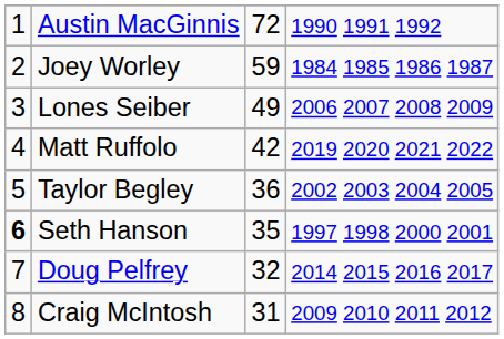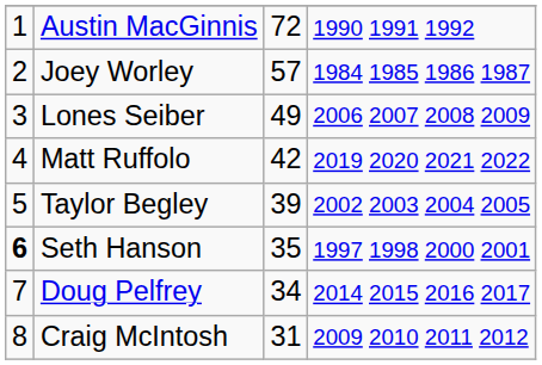Joey Worley | column 3: 59 -> 57
Taylor Begley | column 3: 36 -> 39
Doug Pelfrey | column 3: 32 -> 34
